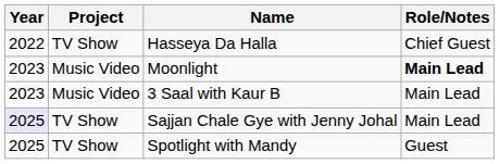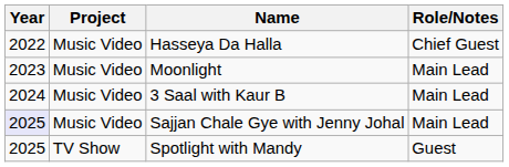Hasseya Da Halla | Project: TV Show -> Music Video
Moonlight | Role/Notes: bold -> normal
3 Saal with Kaur B | Year: 2023 -> 2024
Sajjan Chale Gye with Jenny Johal | Project: TV Show -> Music Video
